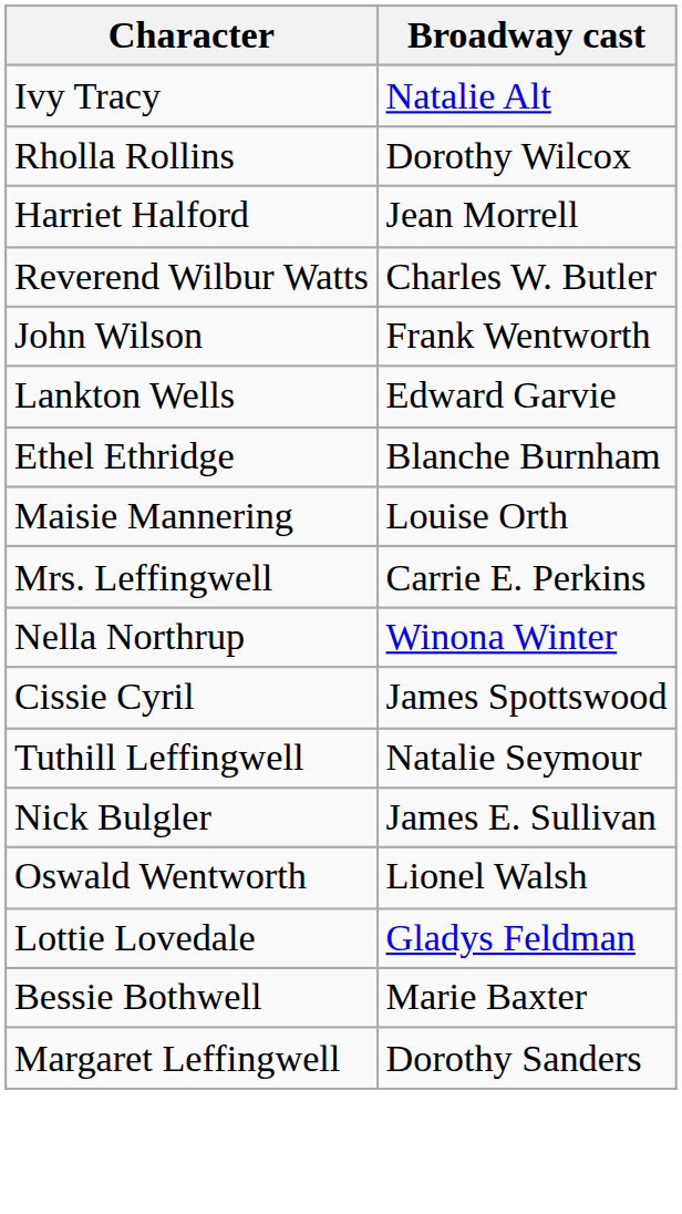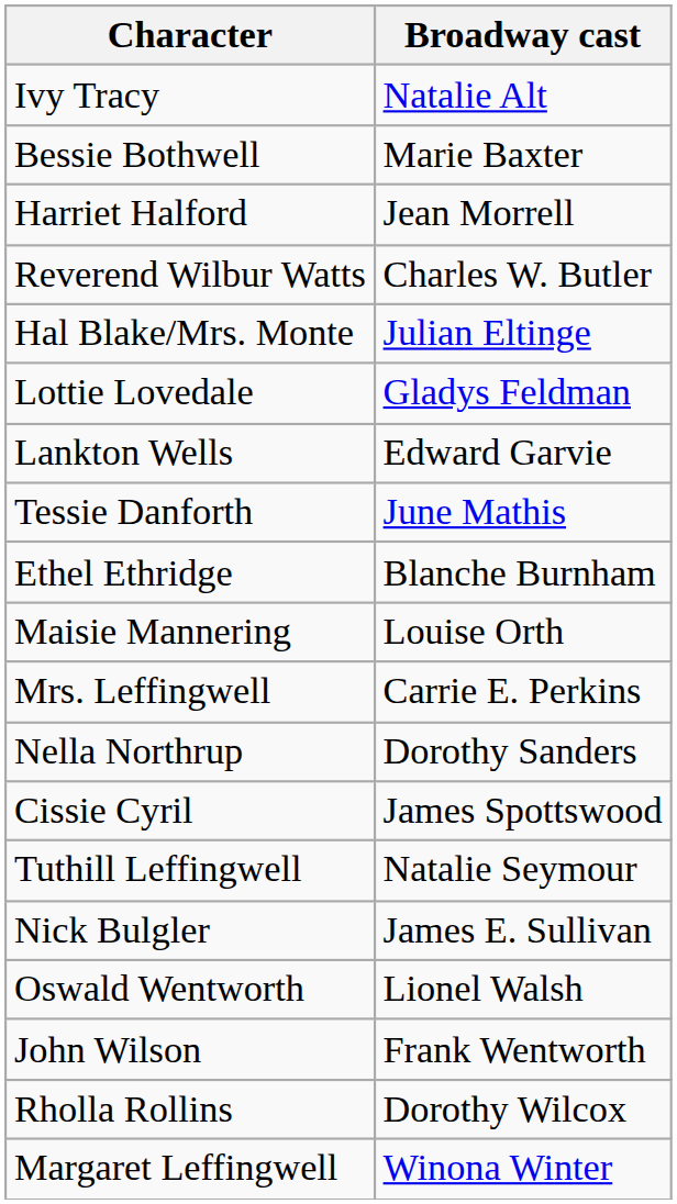rows swapped: Bessie Bothwell <-> Rholla Rollins
+ row: Hal Blake/Mrs. Monte | Julian Eltinge
rows swapped: Lottie Lovedale <-> John Wilson
+ row: Tessie Danforth | June Mathis
Nella Northrup | Broadway cast: Winona Winter -> Dorothy Sanders
Margaret Leffingwell | Broadway cast: Dorothy Sanders -> Winona Winter
